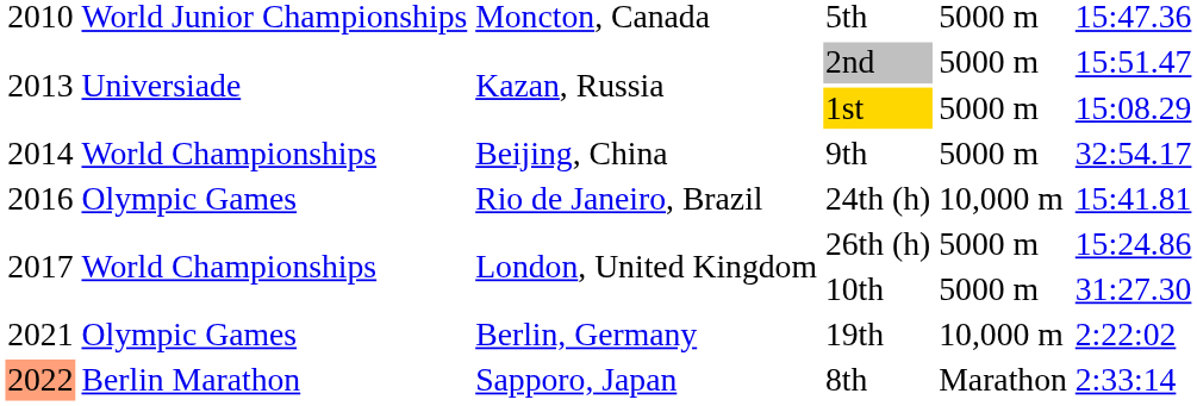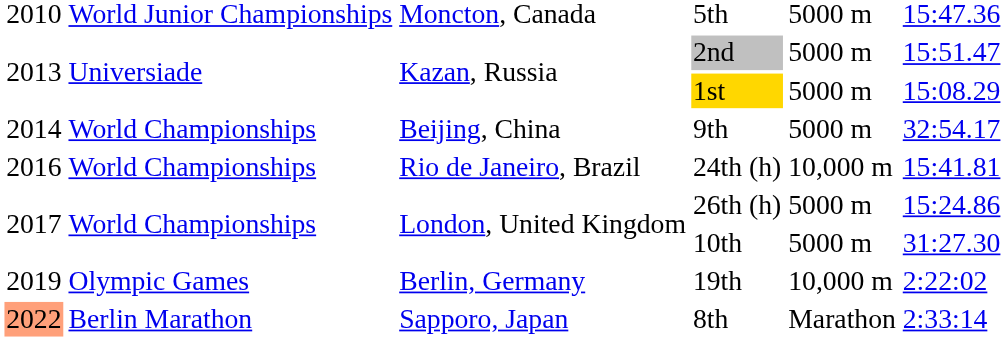24th (h) | column 2: Olympic Games -> World Championships
19th | column 1: 2021 -> 2019
